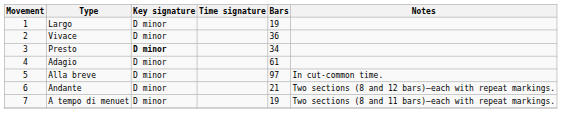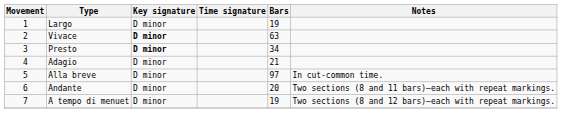Vivace | Key signature: normal -> bold
Vivace | Bars: 36 -> 63
Adagio | Bars: 61 -> 21
Andante | Bars: 21 -> 20
Andante | Notes: Two sections (8 and 12 bars)—each with repeat markings. -> Two sections (8 and 11 bars)—each with repeat markings.
A tempo di menuet | Notes: Two sections (8 and 11 bars)—each with repeat markings. -> Two sections (8 and 12 bars)—each with repeat markings.
